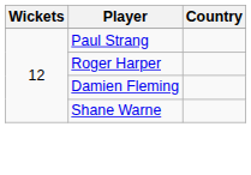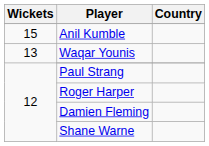+ row: 15 | Anil Kumble
+ row: 13 | Waqar Younis
